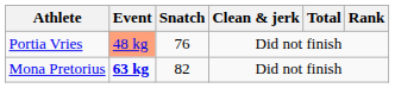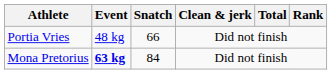Portia Vries | Event: lightsalmon background -> no background
Portia Vries | Snatch: 76 -> 66
Mona Pretorius | Snatch: 82 -> 84
